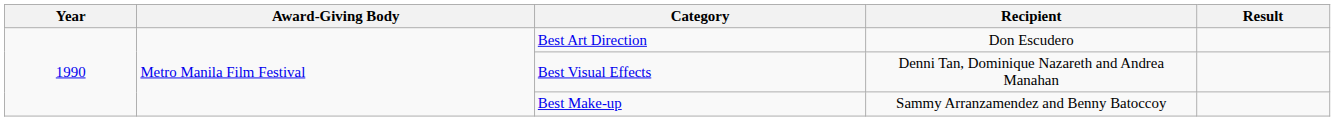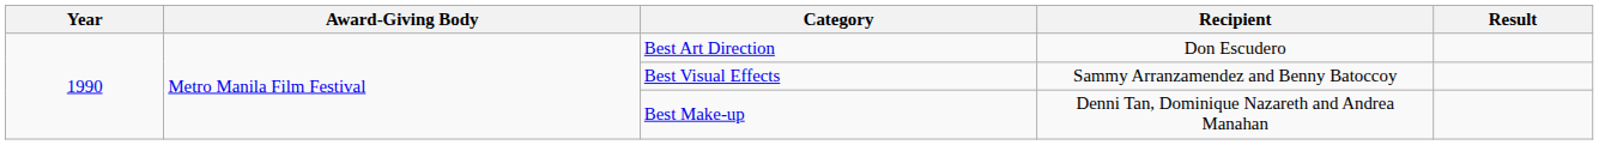Best Visual Effects | Recipient: Denni Tan, Dominique Nazareth and Andrea Manahan -> Sammy Arranzamendez and Benny Batoccoy
Best Make-up | Recipient: Sammy Arranzamendez and Benny Batoccoy -> Denni Tan, Dominique Nazareth and Andrea Manahan
